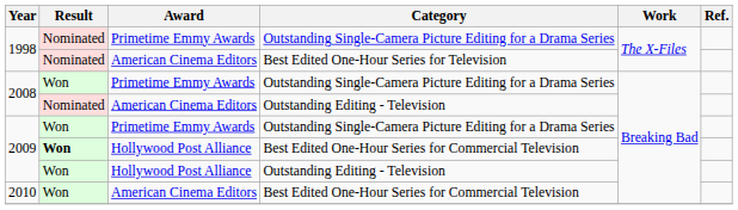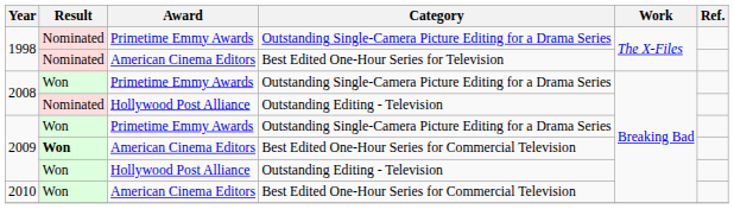2008 / Outstanding Editing - Television | Award: American Cinema Editors -> Hollywood Post Alliance
2009 / Best Edited One-Hour Series for Commercial Television | Award: Hollywood Post Alliance -> American Cinema Editors
